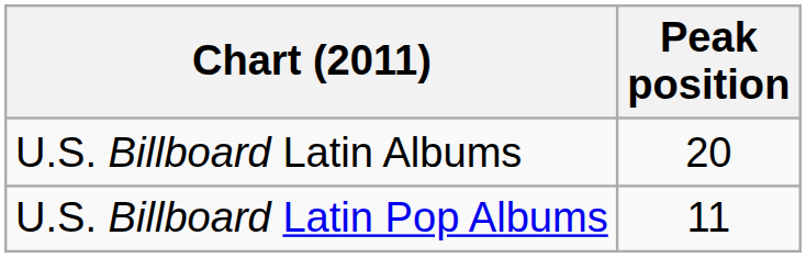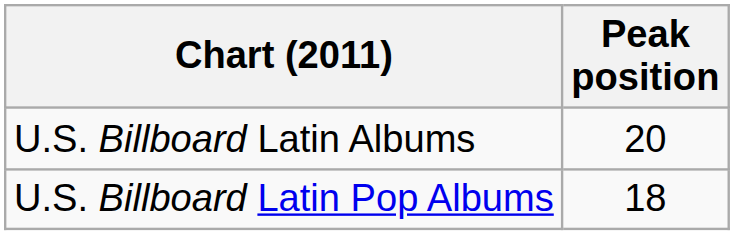U.S. Billboard Latin Pop Albums | Peak position: 11 -> 18
